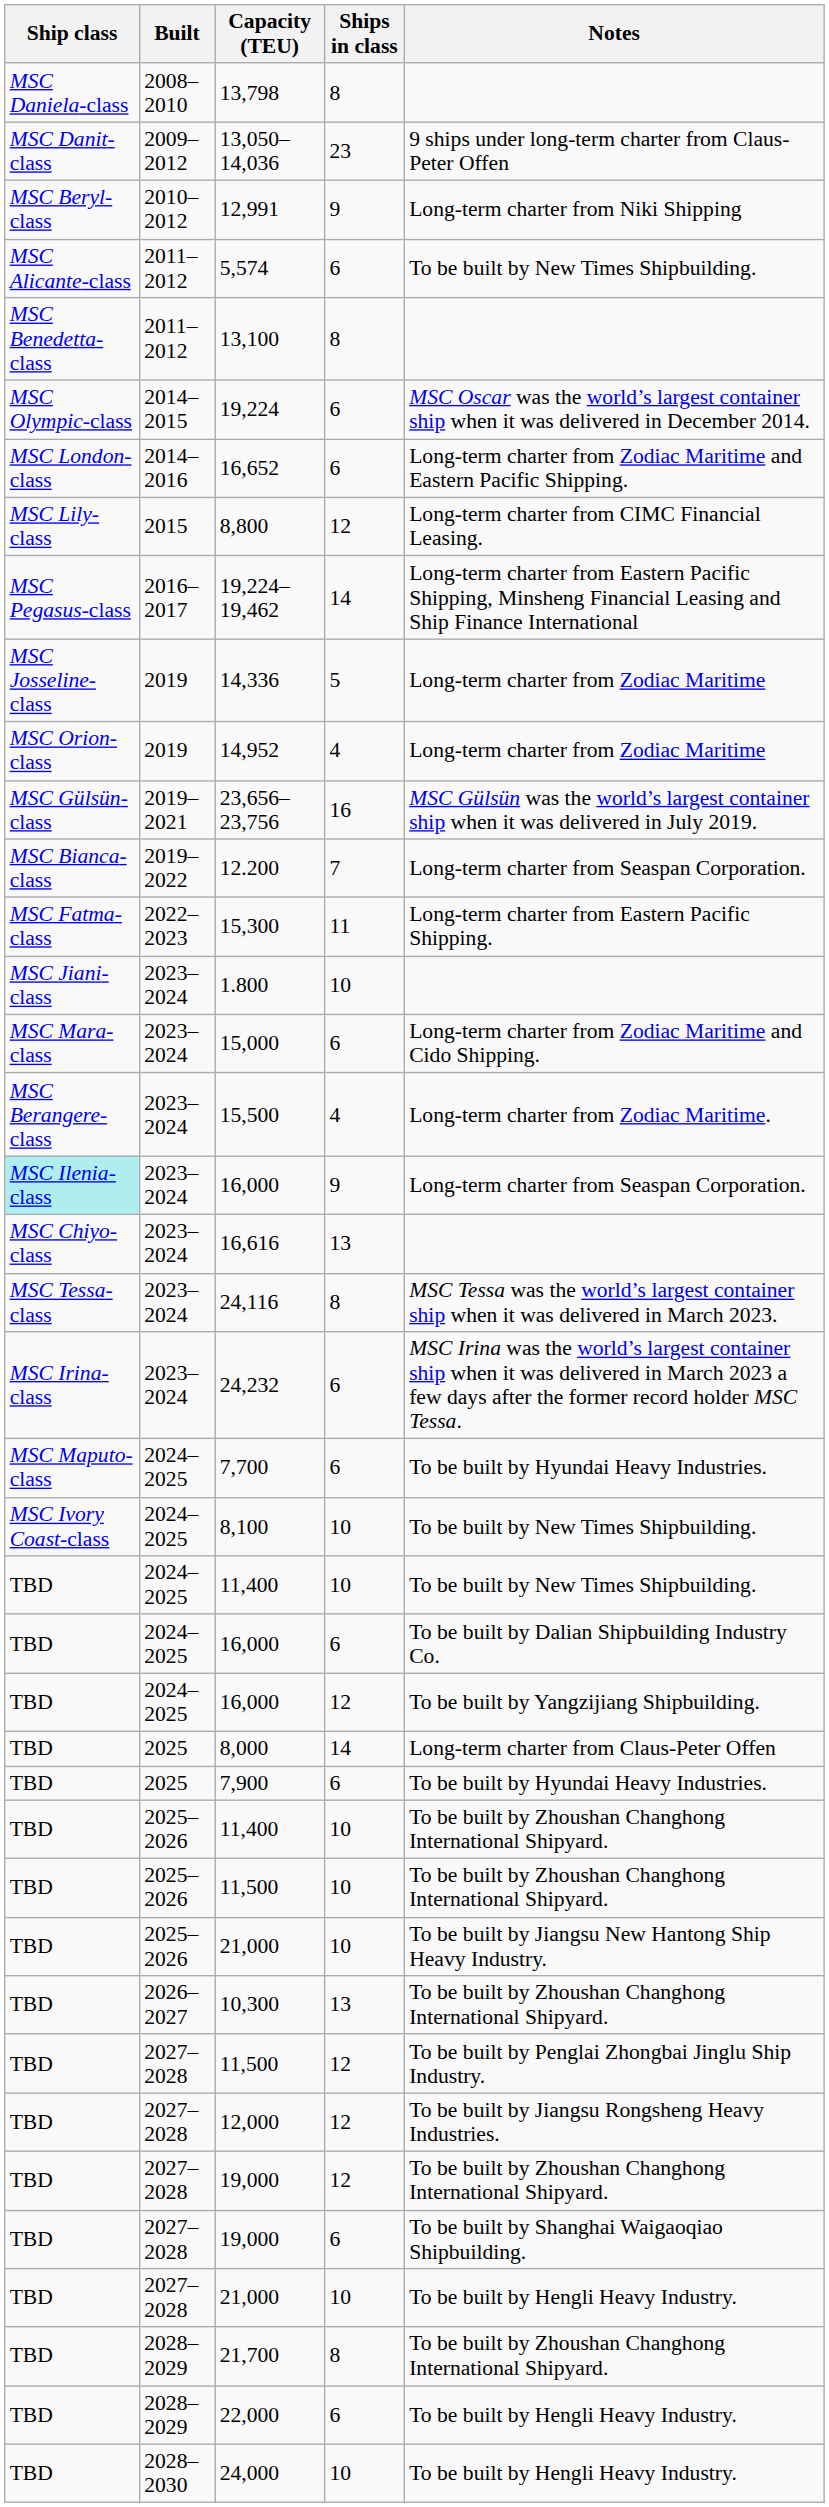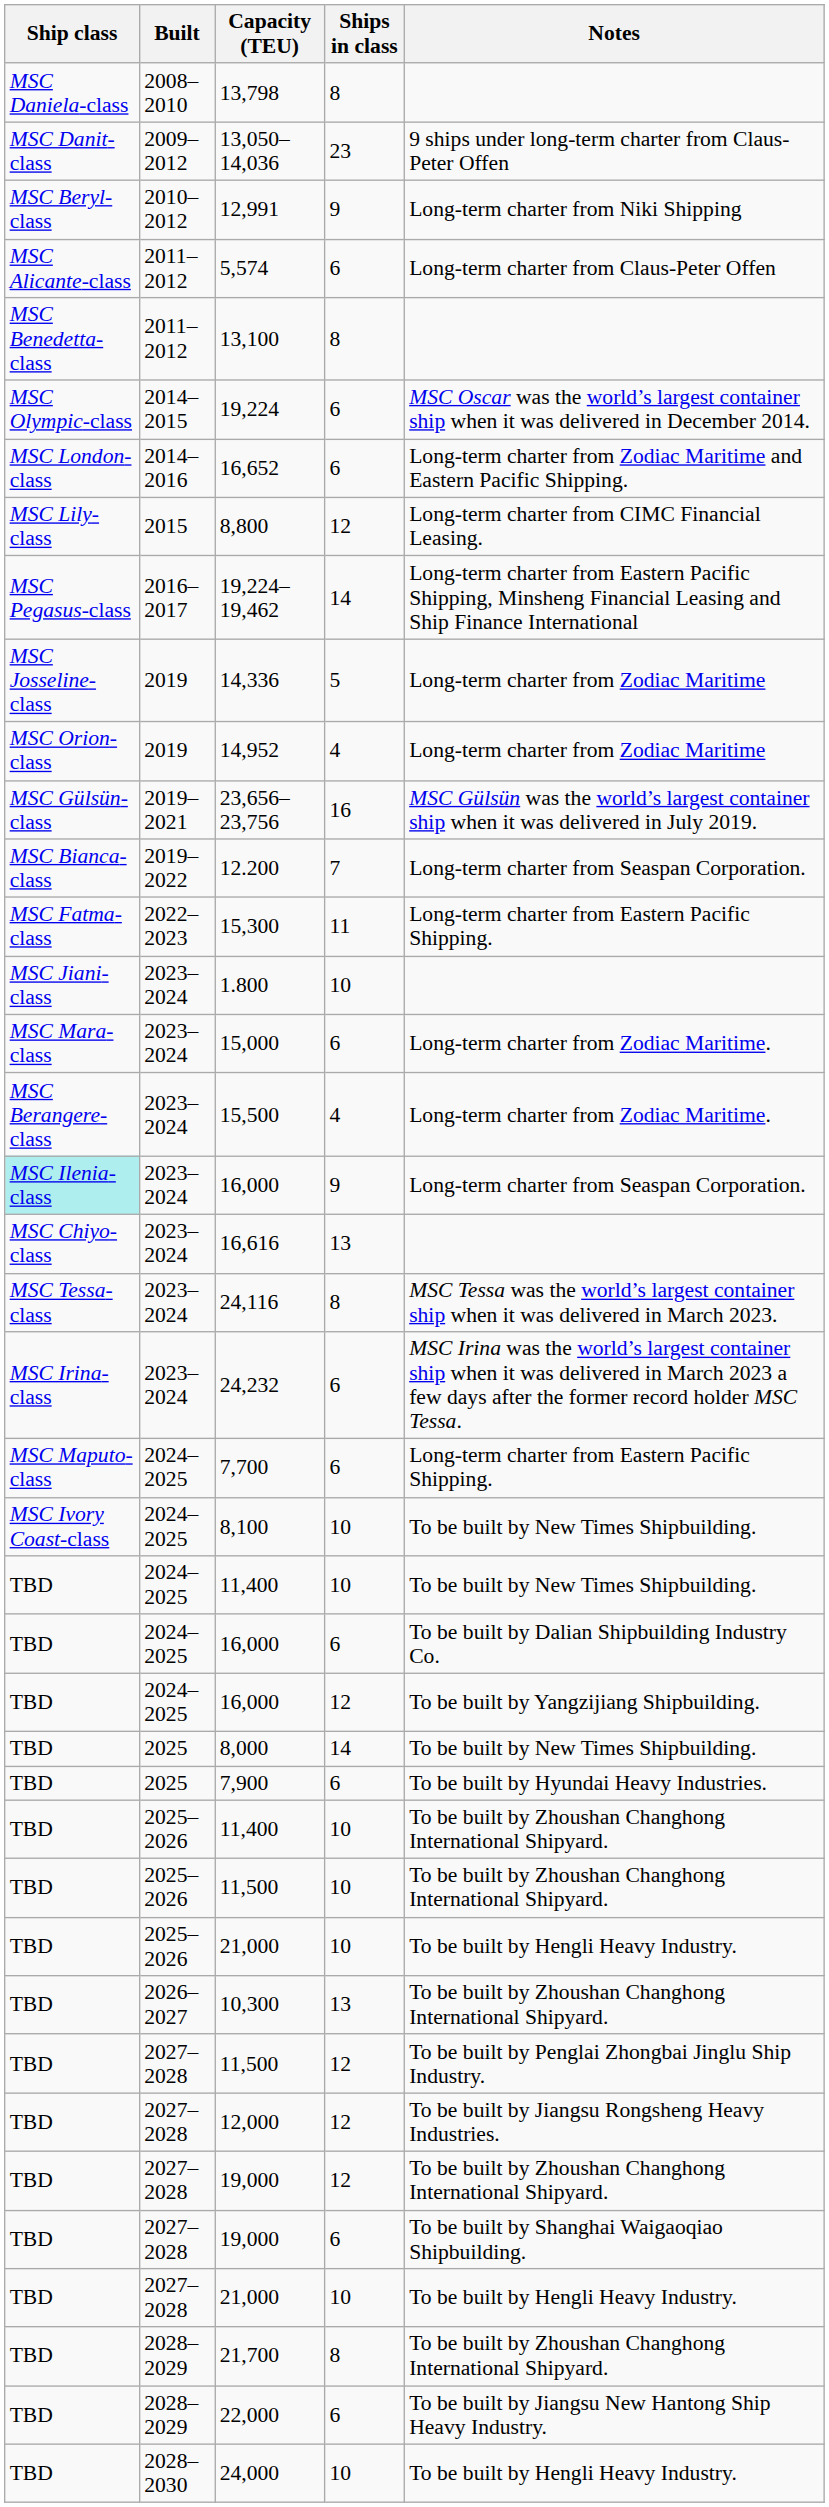5,574 | Notes: To be built by New Times Shipbuilding. -> Long-term charter from Claus-Peter Offen
15,000 | Notes: Long-term charter from Zodiac Maritime and Cido Shipping. -> Long-term charter from Zodiac Maritime.
7,700 | Notes: To be built by Hyundai Heavy Industries. -> Long-term charter from Eastern Pacific Shipping.
8,000 | Notes: Long-term charter from Claus-Peter Offen -> To be built by New Times Shipbuilding.
2025–2026 / 21,000 | Notes: To be built by Jiangsu New Hantong Ship Heavy Industry. -> To be built by Hengli Heavy Industry.
22,000 | Notes: To be built by Hengli Heavy Industry. -> To be built by Jiangsu New Hantong Ship Heavy Industry.
